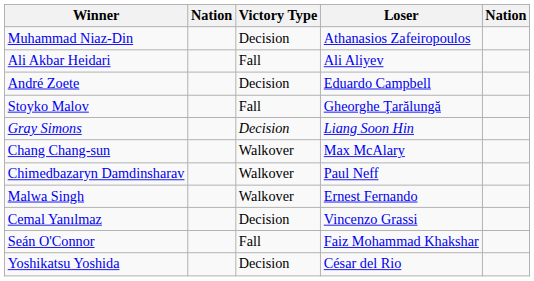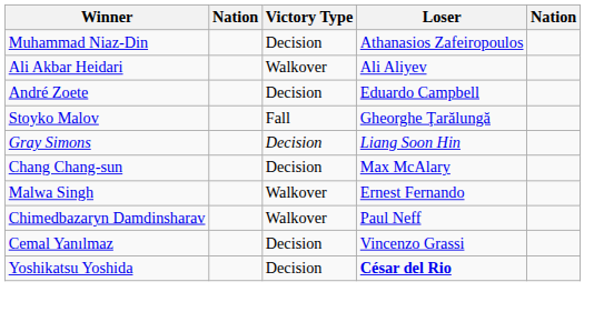Ali Akbar Heidari | Victory Type: Fall -> Walkover
Chang Chang-sun | Victory Type: Walkover -> Decision
rows swapped: Malwa Singh <-> Chimedbazaryn Damdinsharav
- row: Seán O'Connor | Fall | Faiz Mohammad Khakshar
Yoshikatsu Yoshida | Loser: normal -> bold
